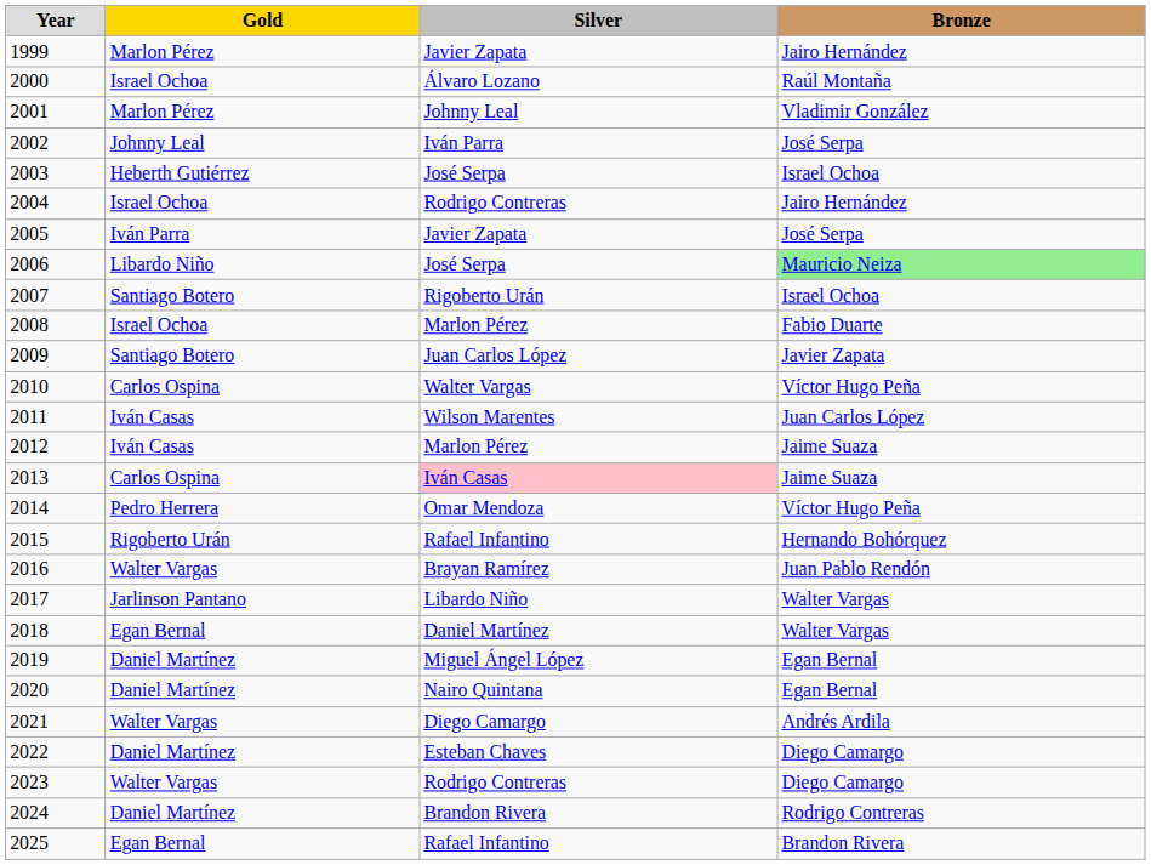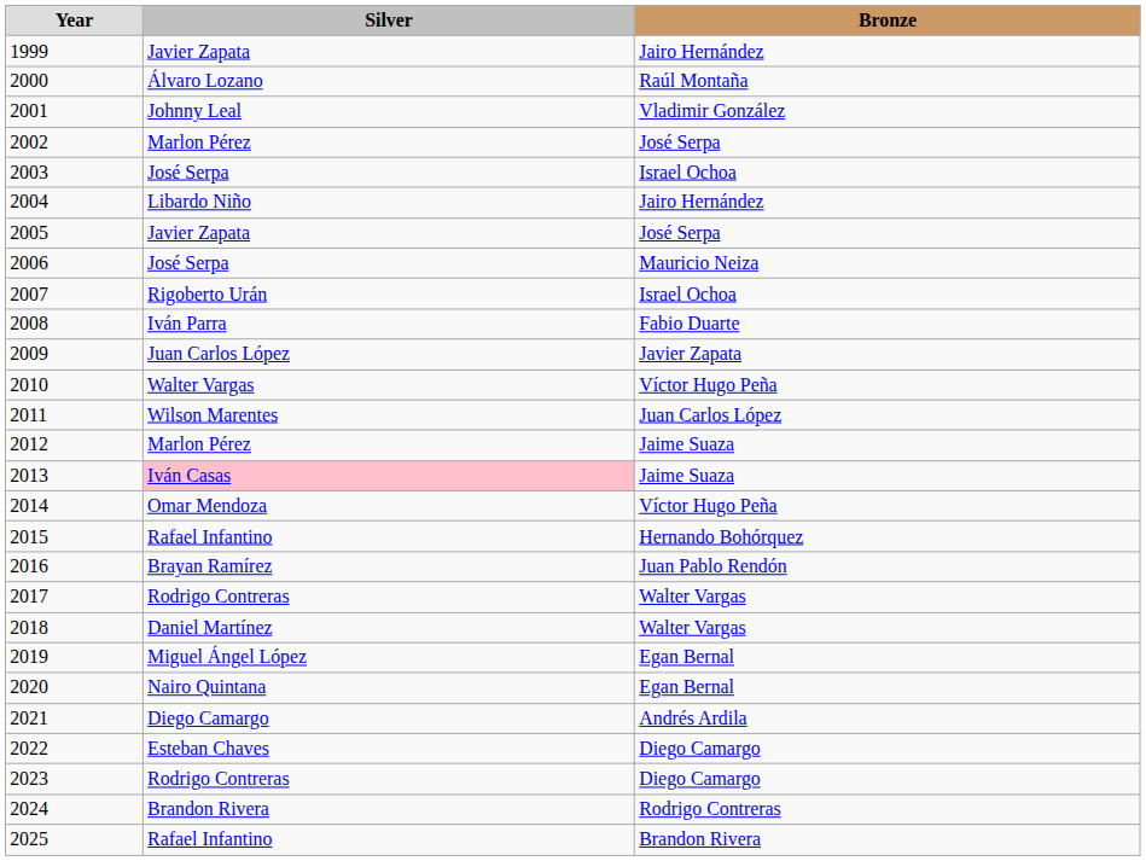- column: Gold | Marlon Pérez | Israel Ochoa | Marlon Pérez | Johnny Leal | Heberth Gutiérrez | Israel Ochoa | Iván Parra | Libardo Niño | Santiago Botero | Israel Ochoa | Santiago Botero | Carlos Ospina | Iván Casas | Iván Casas | Carlos Ospina | Pedro Herrera | Rigoberto Urán | Walter Vargas | Jarlinson Pantano | Egan Bernal | Daniel Martínez | Daniel Martínez | Walter Vargas | Daniel Martínez | Walter Vargas | Daniel Martínez | Egan Bernal
2002 | Silver: Iván Parra -> Marlon Pérez
2004 | Silver: Rodrigo Contreras -> Libardo Niño
2006 | Bronze: lightgreen background -> no background
2008 | Silver: Marlon Pérez -> Iván Parra
2017 | Silver: Libardo Niño -> Rodrigo Contreras
